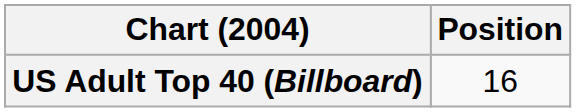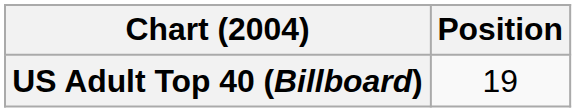US Adult Top 40 (Billboard) | Position: 16 -> 19
